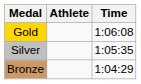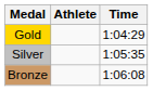Gold | Time: 1:06:08 -> 1:04:29
Bronze | Time: 1:04:29 -> 1:06:08
